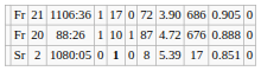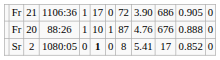Fr / 20 | column 9: 4.72 -> 4.76
Sr | column 9: 5.39 -> 5.41
Sr | column 11: 0.851 -> 0.852
